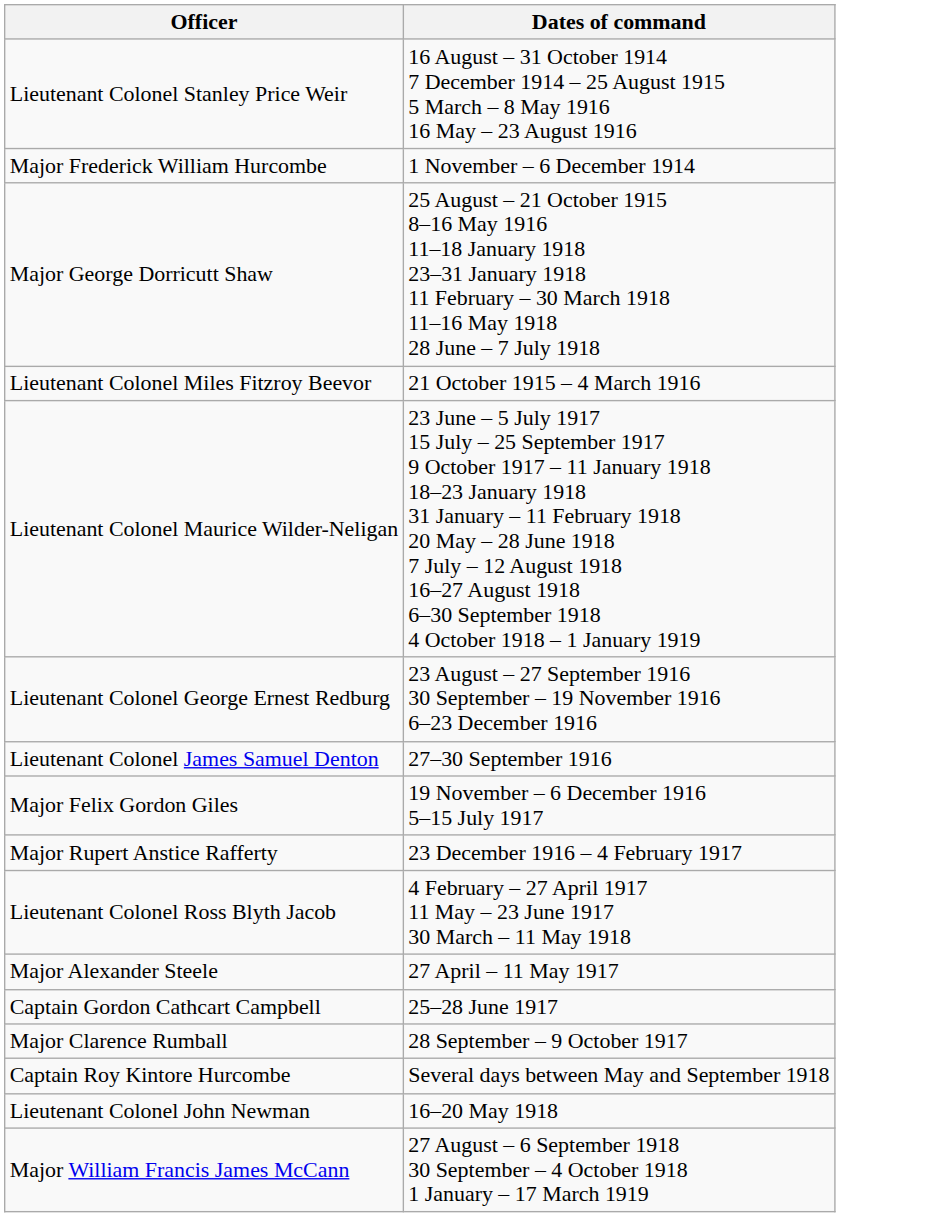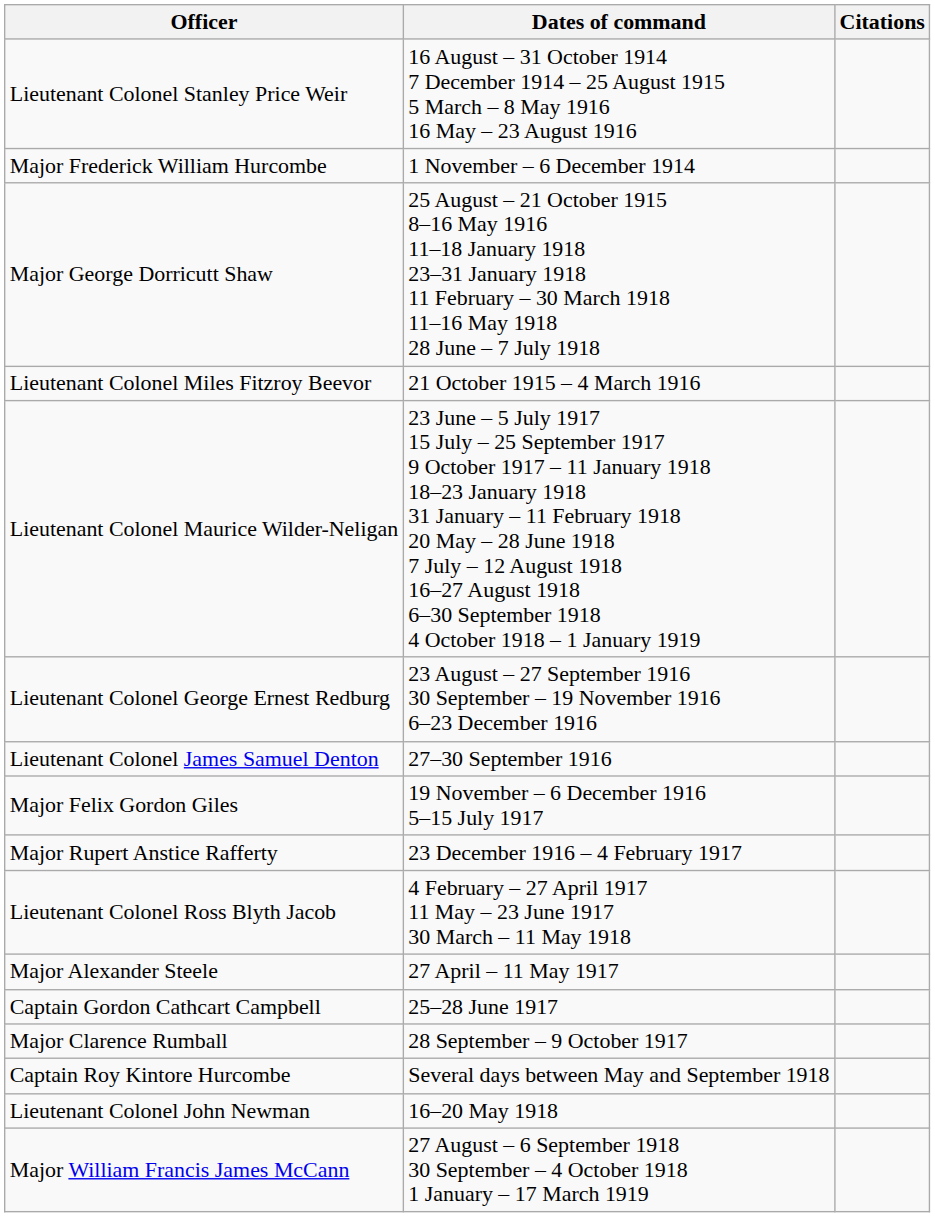+ column: Citations
